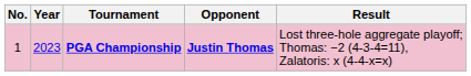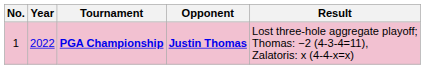PGA Championship | Year: 2023 -> 2022
